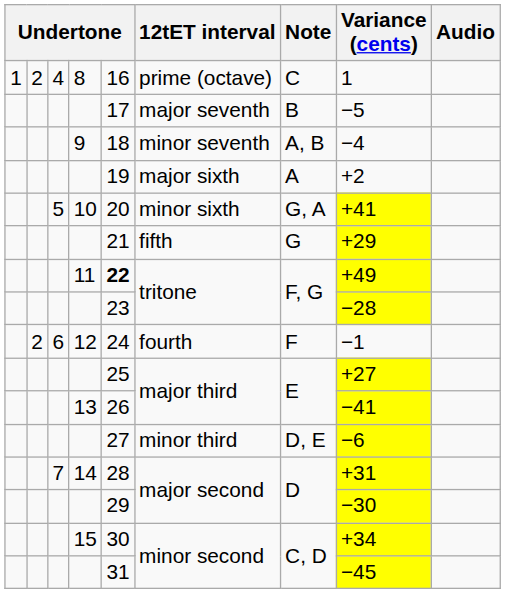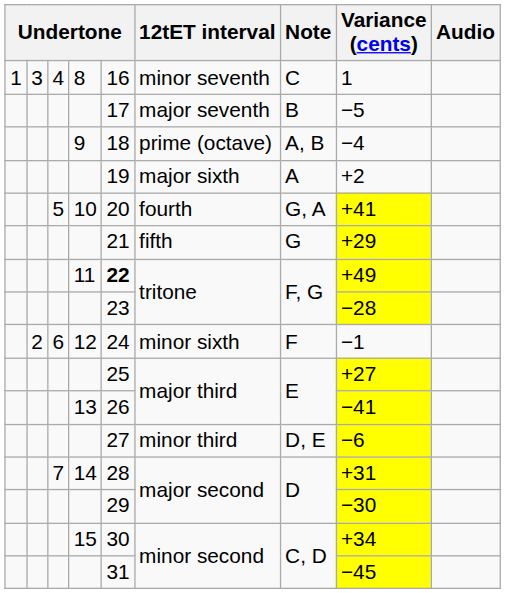8 | column 2: 2 -> 3
8 | 12tET interval: prime (octave) -> minor seventh
9 | 12tET interval: minor seventh -> prime (octave)
10 | 12tET interval: minor sixth -> fourth
12 | 12tET interval: fourth -> minor sixth
